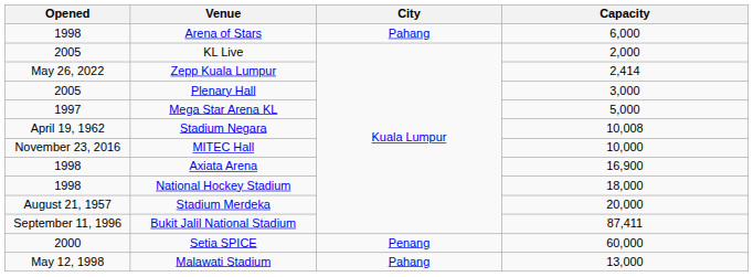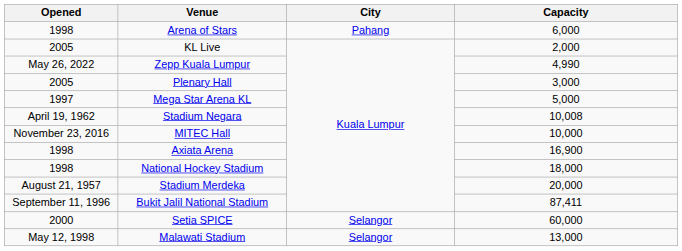Zepp Kuala Lumpur | Capacity: 2,414 -> 4,990
Setia SPICE | City: Penang -> Selangor
Malawati Stadium | City: Pahang -> Selangor
